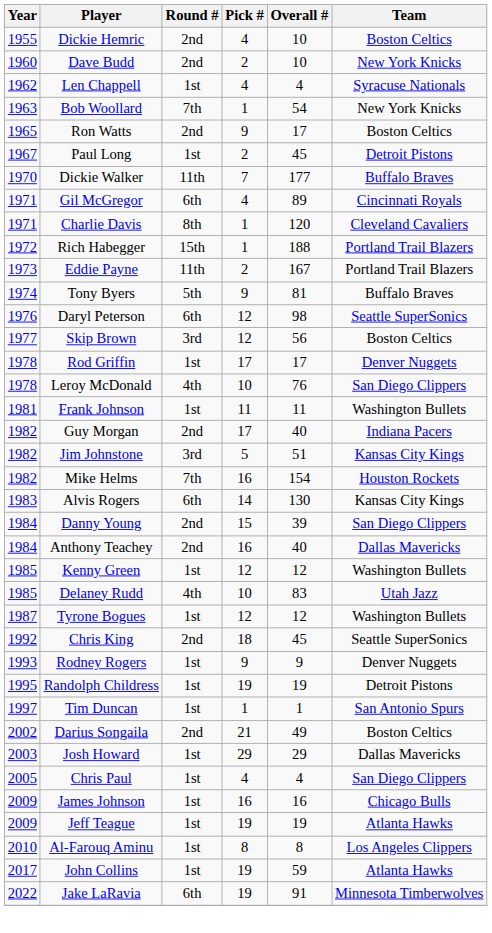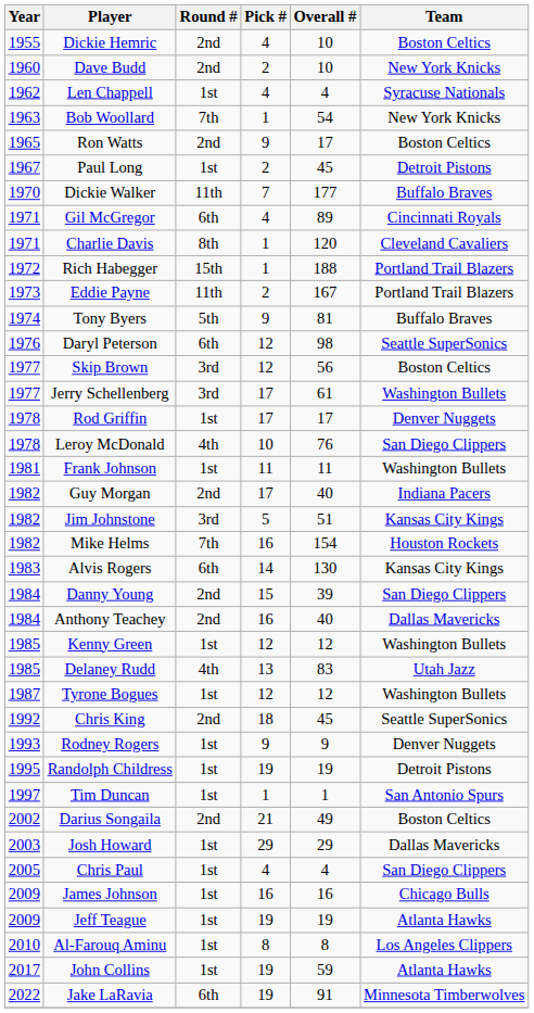+ row: 1977 | Jerry Schellenberg | 3rd | 17 | 61 | Washington Bullets
Delaney Rudd | Pick #: 10 -> 13
